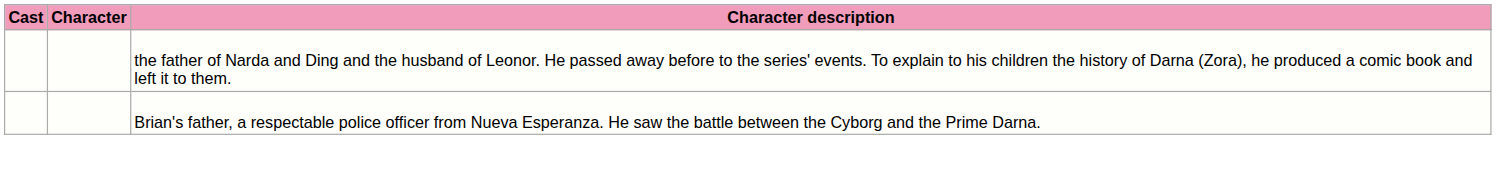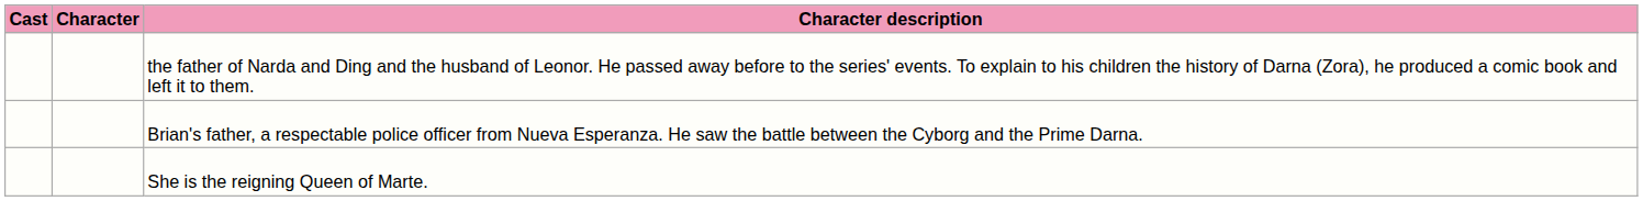+ row: She is the reigning Queen of Marte.
